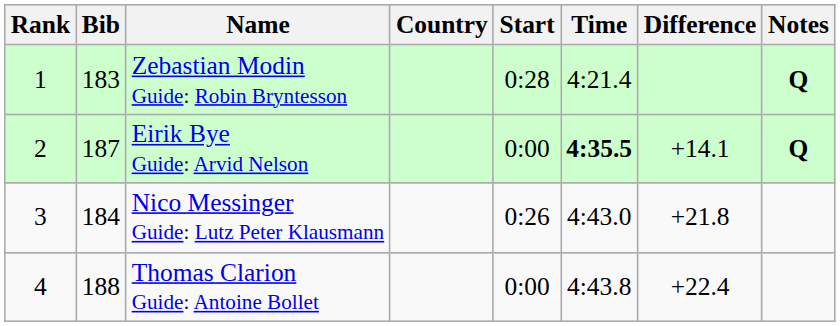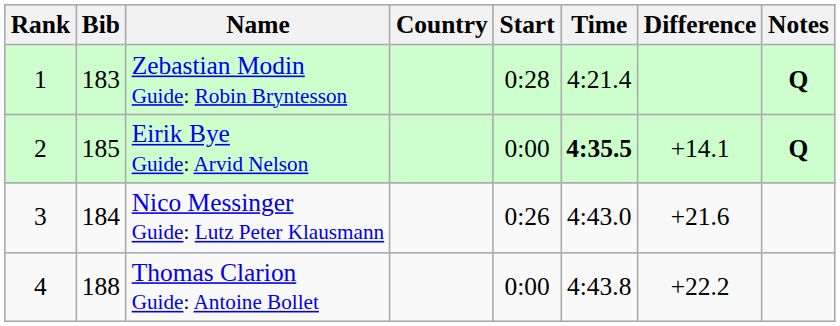Eirik Bye Guide: Arvid Nelson | Bib: 187 -> 185
Nico Messinger Guide: Lutz Peter Klausmann | Difference: +21.8 -> +21.6
Thomas Clarion Guide: Antoine Bollet | Difference: +22.4 -> +22.2
